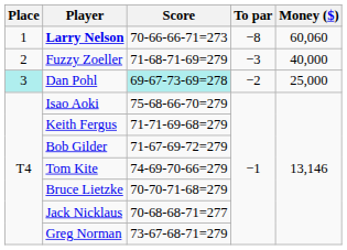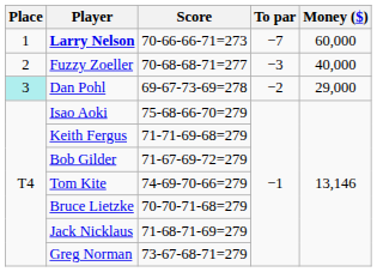Larry Nelson | To par: −8 -> −7
Larry Nelson | Money ($): 60,060 -> 60,000
Fuzzy Zoeller | Score: 71-68-71-69=279 -> 70-68-68-71=277
Dan Pohl | Score: paleturquoise background -> no background
Dan Pohl | Money ($): 25,000 -> 29,000
Jack Nicklaus | Score: 70-68-68-71=277 -> 71-68-71-69=279
